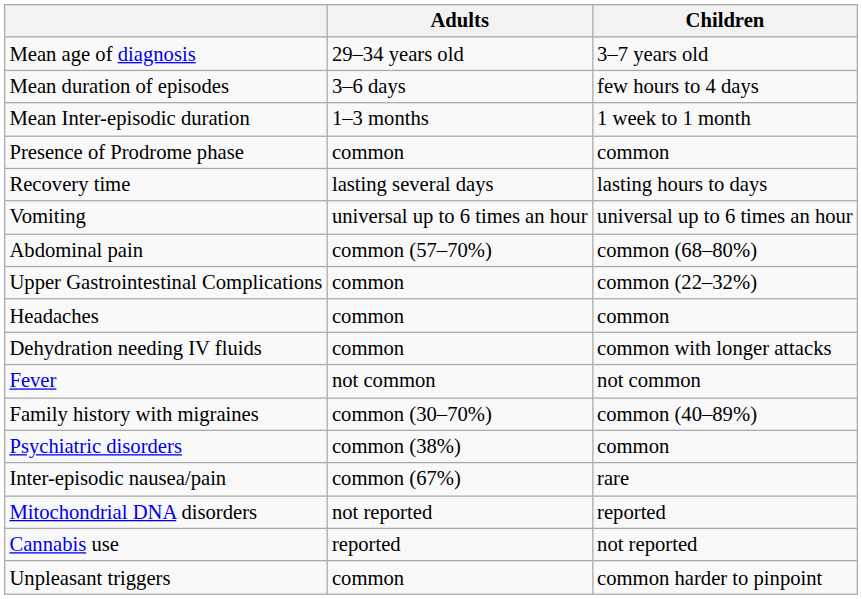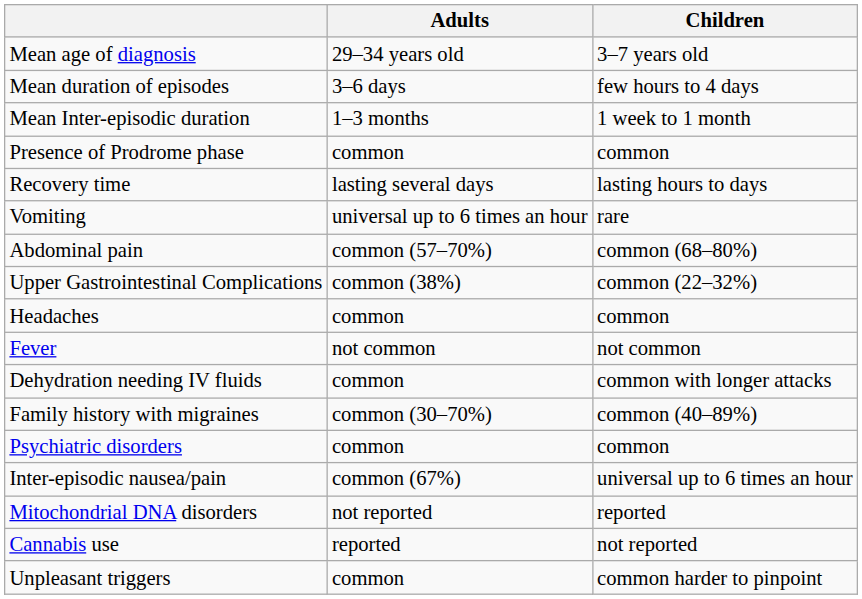Vomiting | Children: universal up to 6 times an hour -> rare
Upper Gastrointestinal Complications | Adults: common -> common (38%)
rows swapped: Fever <-> Dehydration needing IV fluids
Psychiatric disorders | Adults: common (38%) -> common
Inter-episodic nausea/pain | Children: rare -> universal up to 6 times an hour
